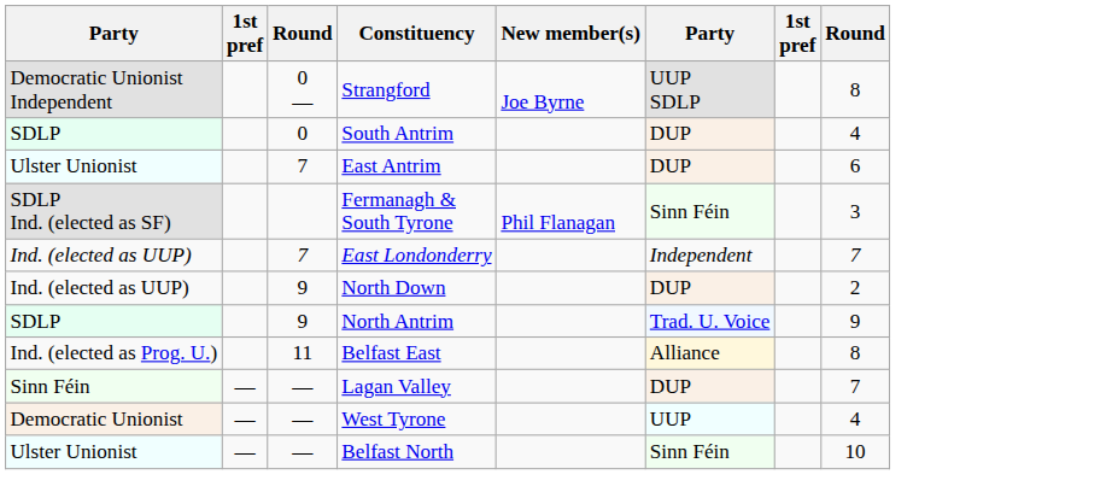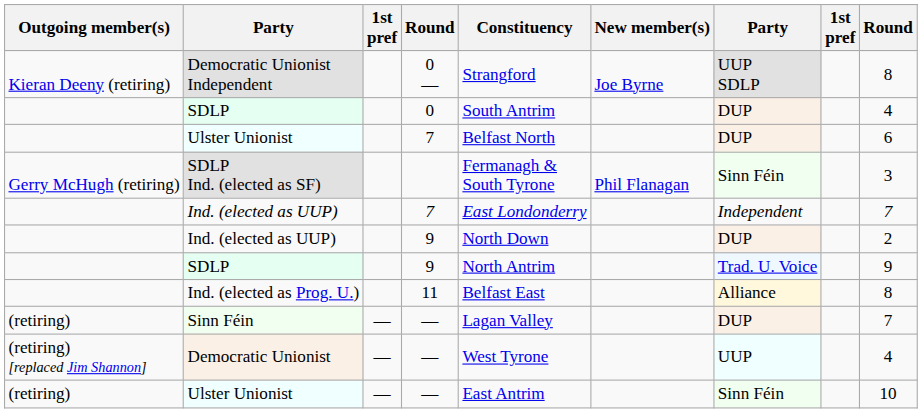+ column: Outgoing member(s) | Kieran Deeny (retiring) | Gerry McHugh (retiring) | (retiring) | (retiring) [replaced Jim Shannon] | (retiring)
Ulster Unionist / 7 | Constituency: East Antrim -> Belfast North
Ulster Unionist / — | Constituency: Belfast North -> East Antrim
